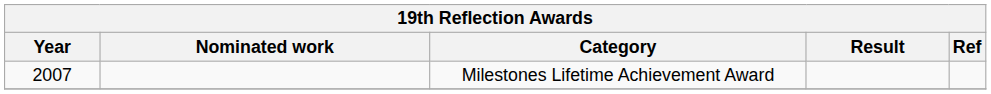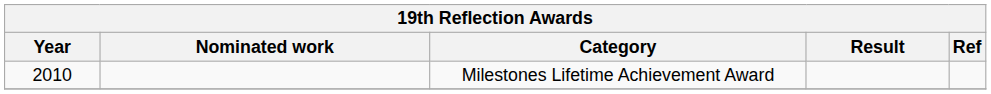Milestones Lifetime Achievement Award | Year: 2007 -> 2010
